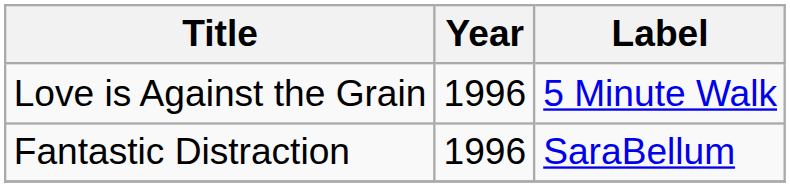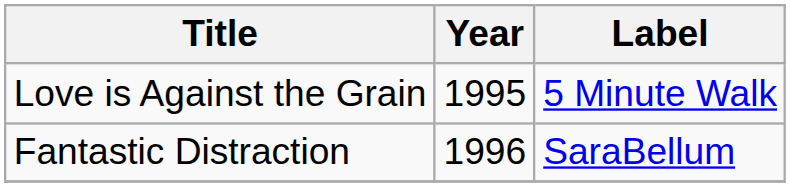Love is Against the Grain | Year: 1996 -> 1995
